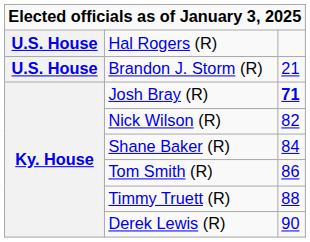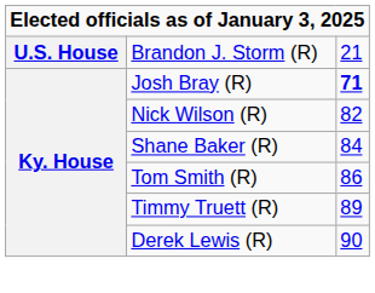- row: U.S. House | Hal Rogers (R)
Timmy Truett (R) | column 3: 88 -> 89
